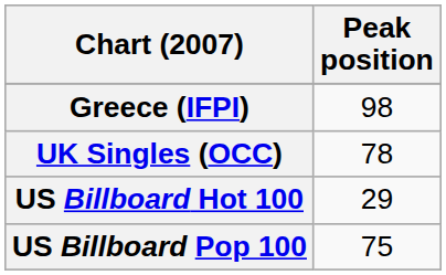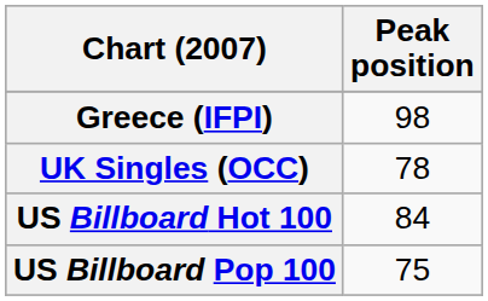US Billboard Hot 100 | Peak position: 29 -> 84
